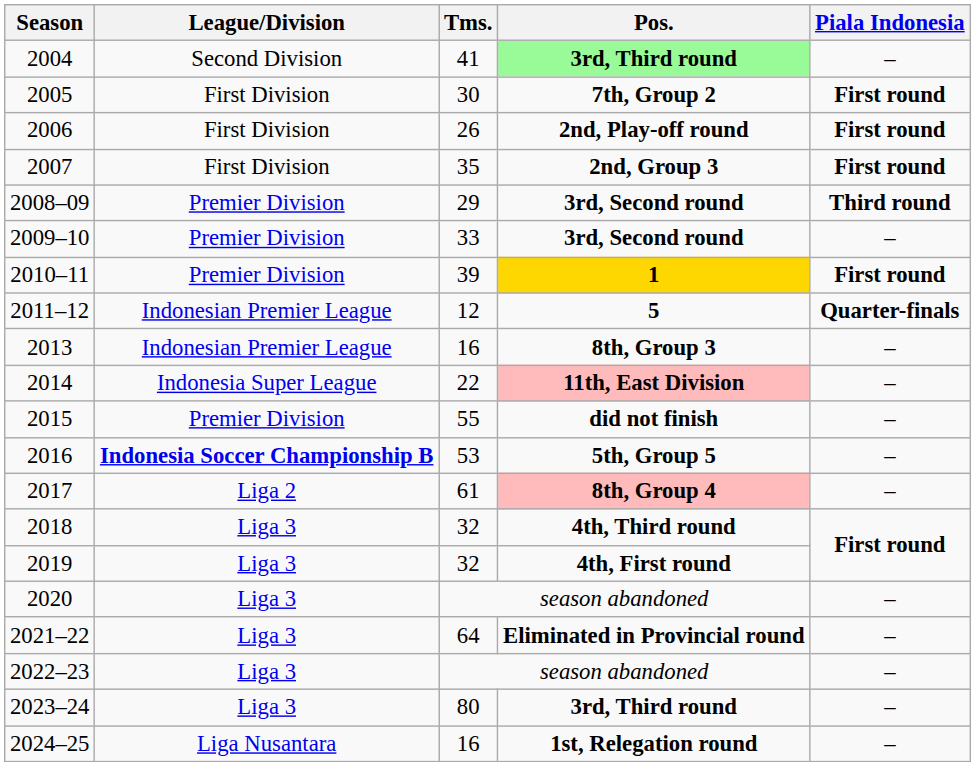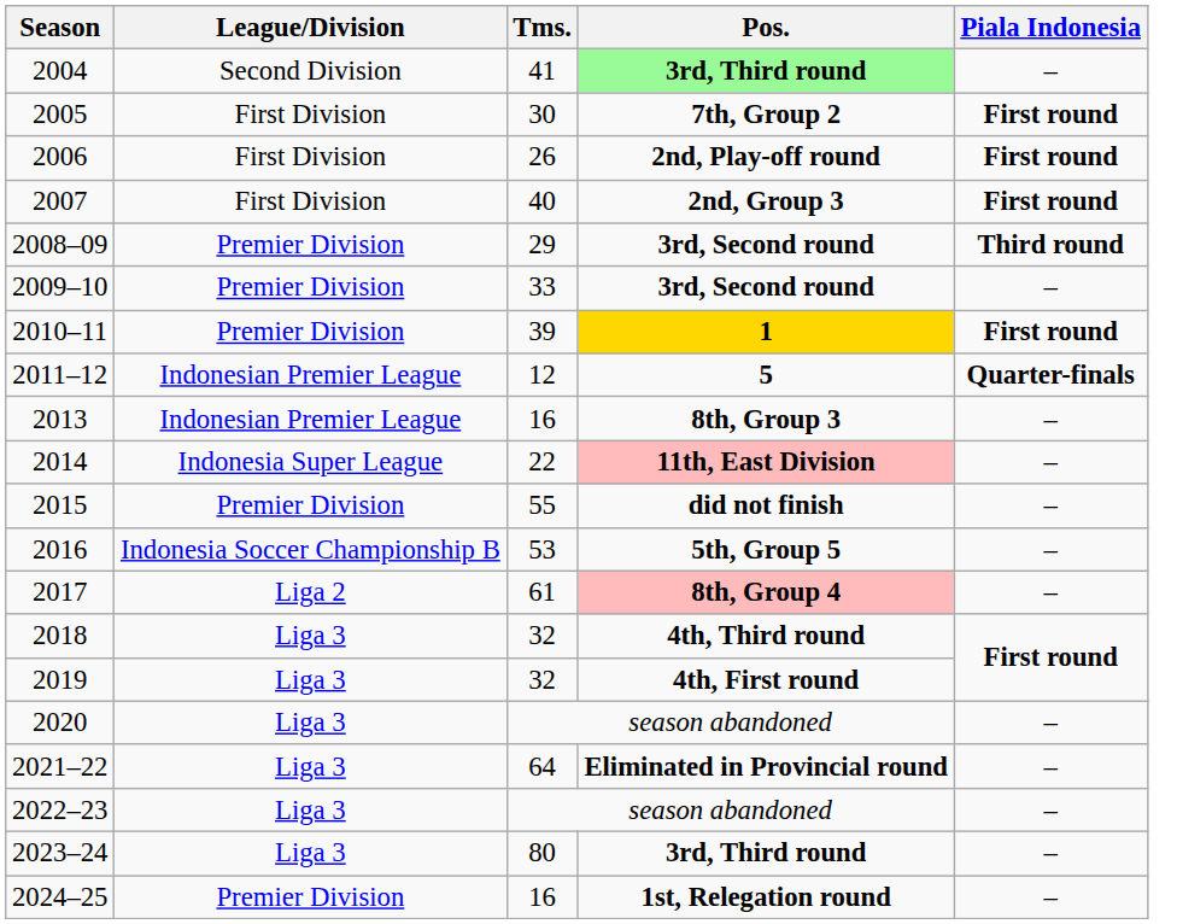2007 | Tms.: 35 -> 40
2016 | League/Division: bold -> normal
2024–25 | League/Division: Liga Nusantara -> Premier Division
